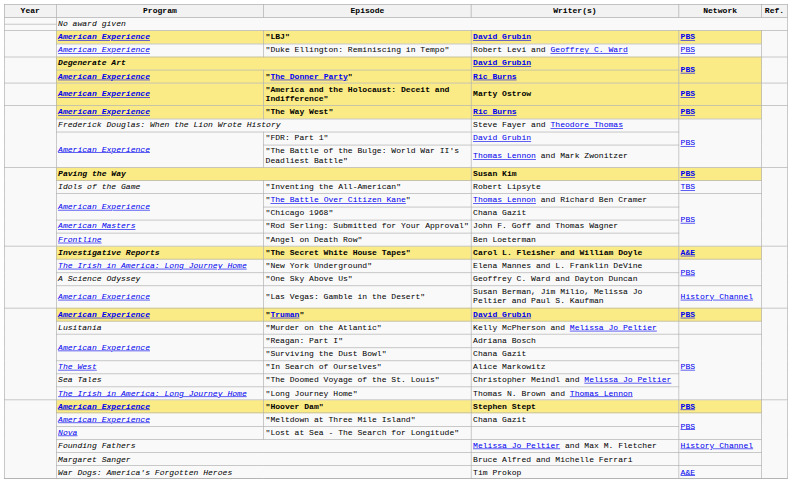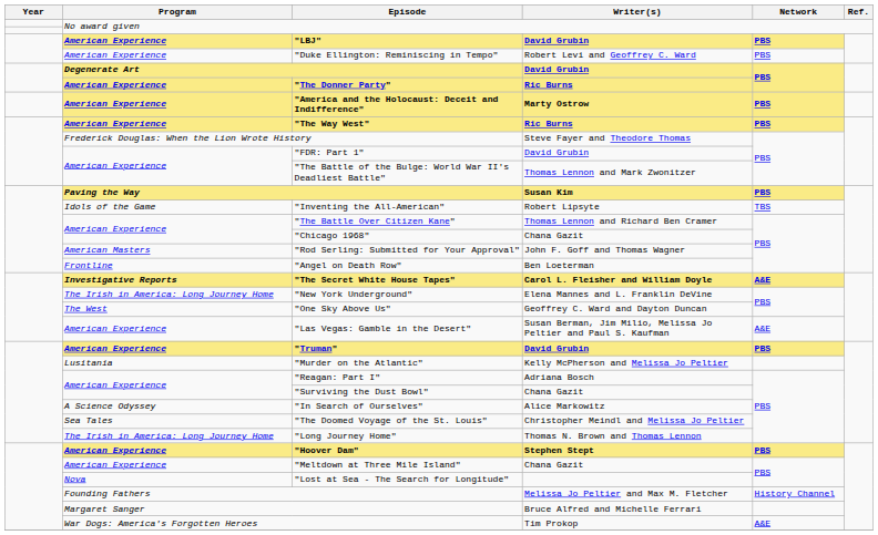"One Sky Above Us" | Program: A Science Odyssey -> The West
"Las Vegas: Gamble in the Desert" | Network: History Channel -> A&E
"In Search of Ourselves" | Program: The West -> A Science Odyssey
